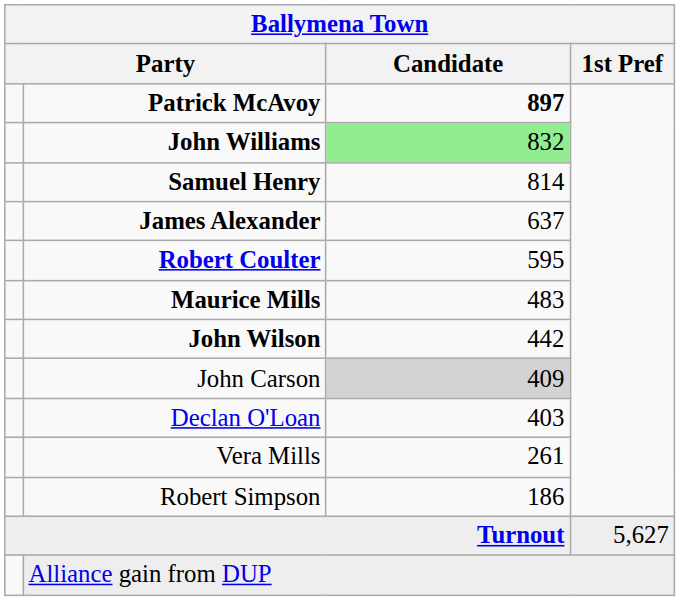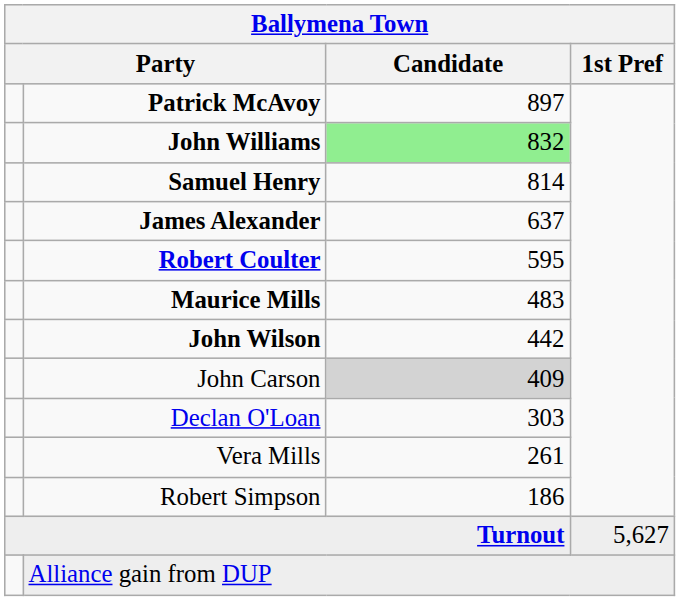Patrick McAvoy | Candidate: bold -> normal
Declan O'Loan | Candidate: 403 -> 303
